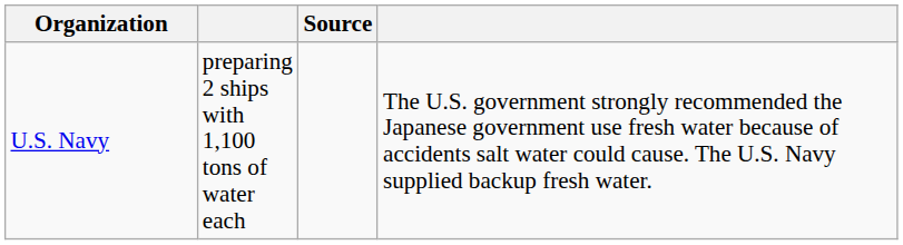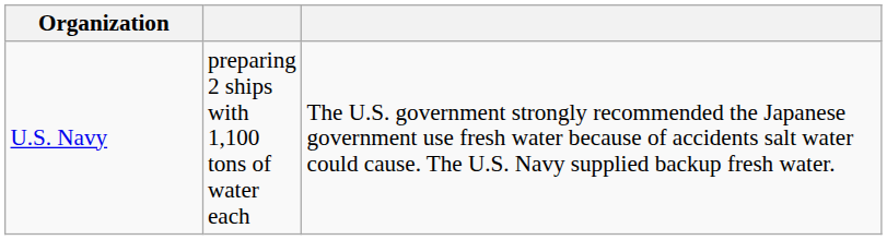- column: Source
